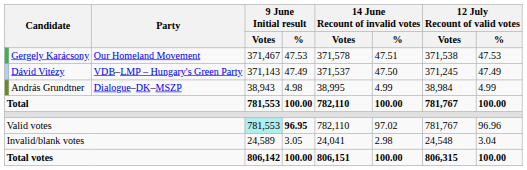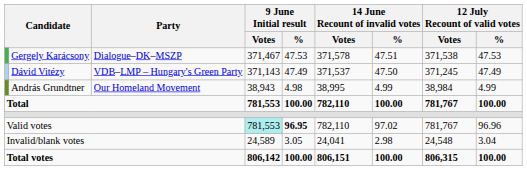Gergely Karácsony | Party: Our Homeland Movement -> Dialogue–DK–MSZP
András Grundtner | Party: Dialogue–DK–MSZP -> Our Homeland Movement
